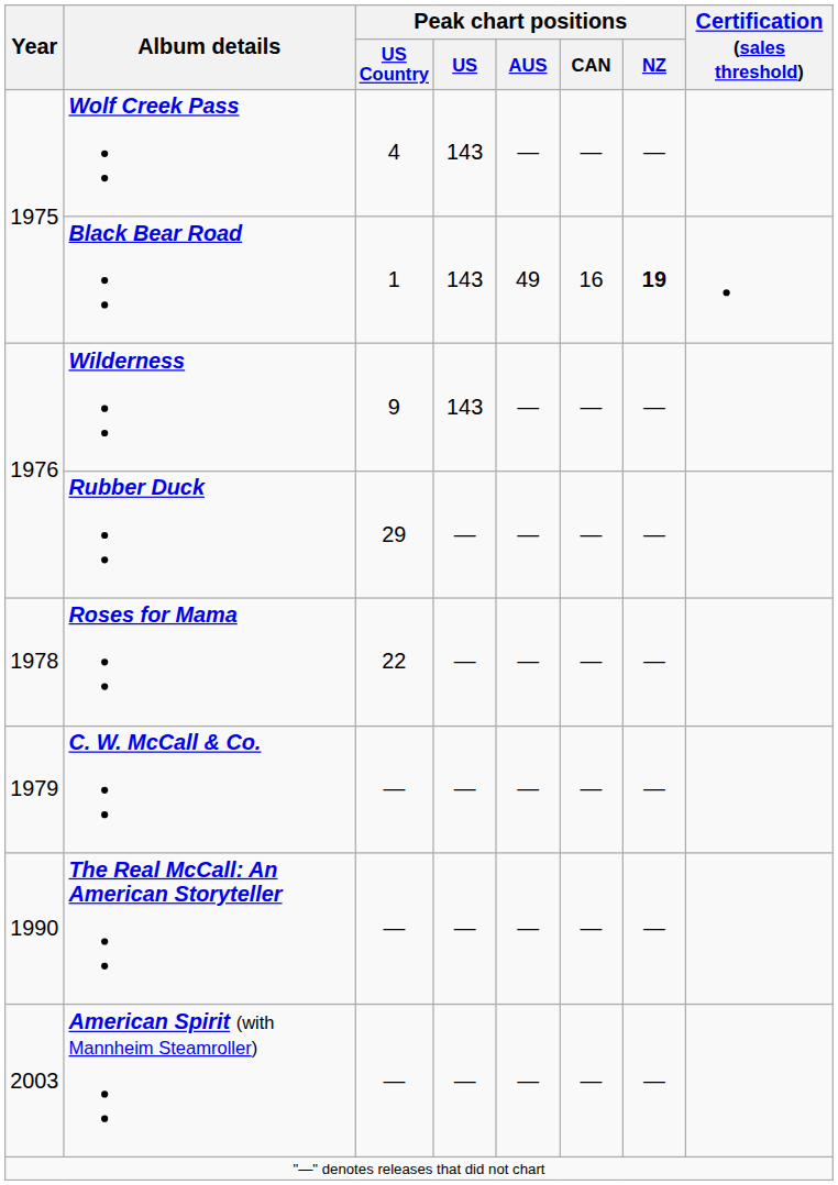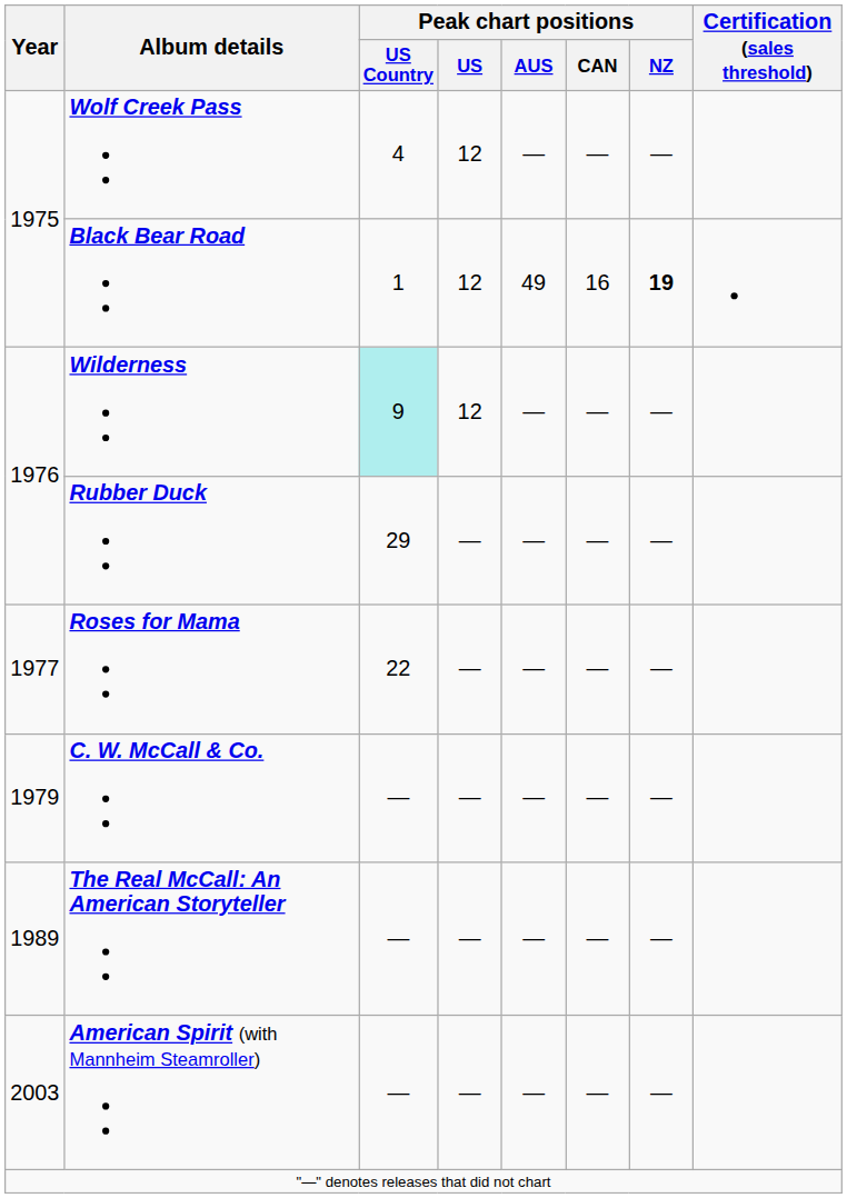Wolf Creek Pass | Peak chart positions / US: 143 -> 12
Black Bear Road | Peak chart positions / US: 143 -> 12
Wilderness | Peak chart positions / US Country: no background -> paleturquoise background
Wilderness | Peak chart positions / US: 143 -> 12
Roses for Mama | Year: 1978 -> 1977
The Real McCall: An American Storyteller | Year: 1990 -> 1989
